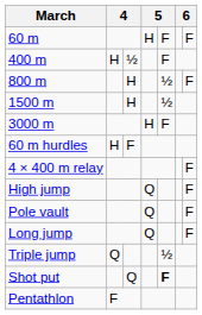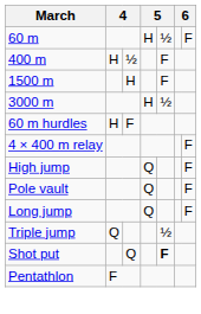60 m | column 5: F -> ½
- row: 800 m | H | ½ | F
1500 m | column 5: ½ -> F
3000 m | column 5: F -> ½
